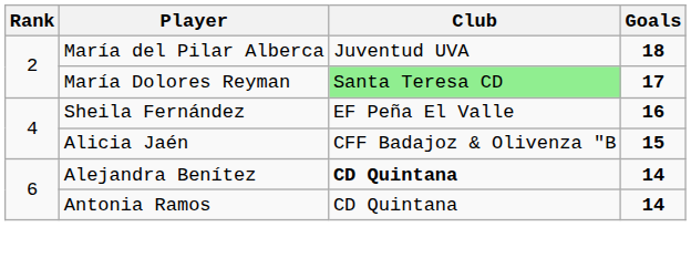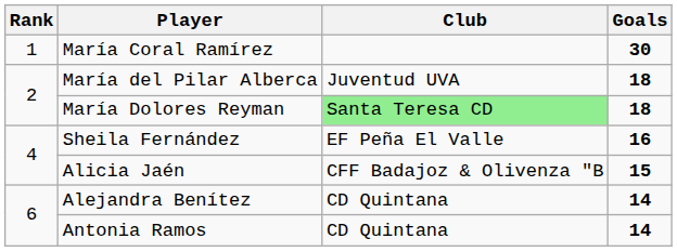+ row: 1 | María Coral Ramírez | 30
María Dolores Reyman | Goals: 17 -> 18
Alejandra Benítez | Club: bold -> normal
